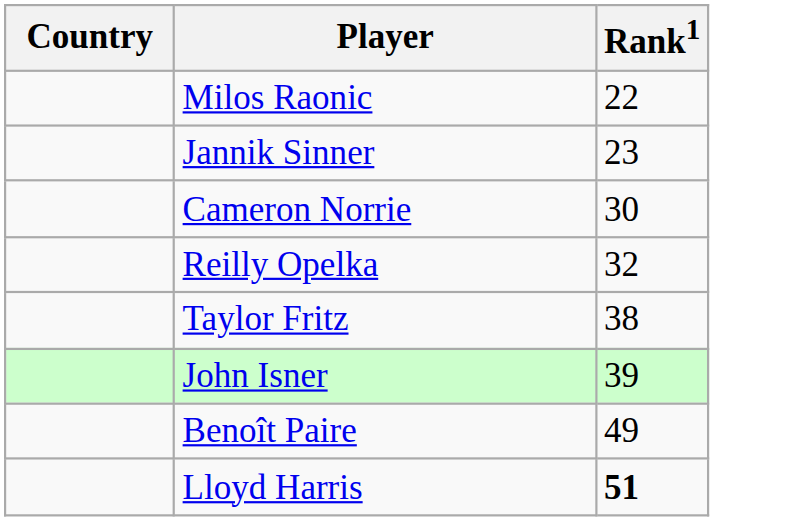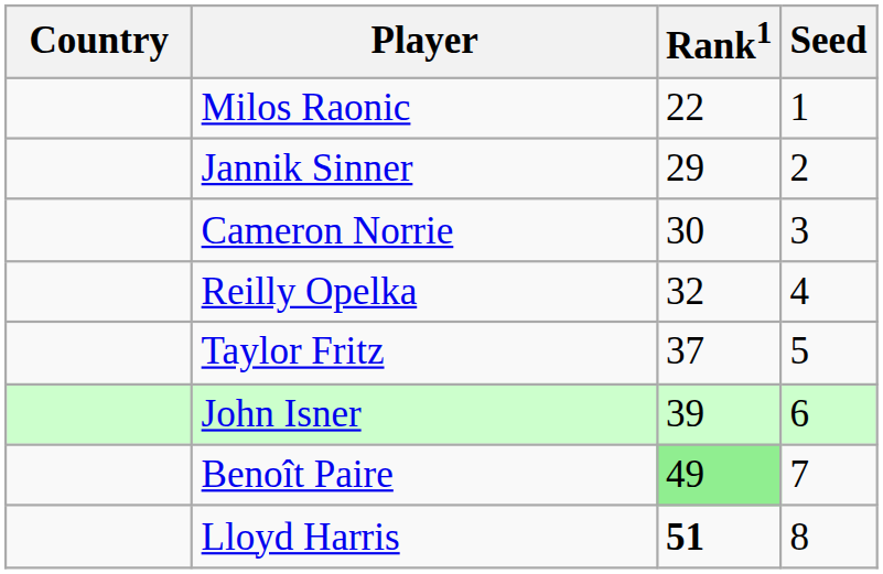+ column: Seed | 1 | 2 | 3 | 4 | 5 | 6 | 7 | 8
Jannik Sinner | Rank1: 23 -> 29
Taylor Fritz | Rank1: 38 -> 37
Benoît Paire | Rank1: no background -> lightgreen background
